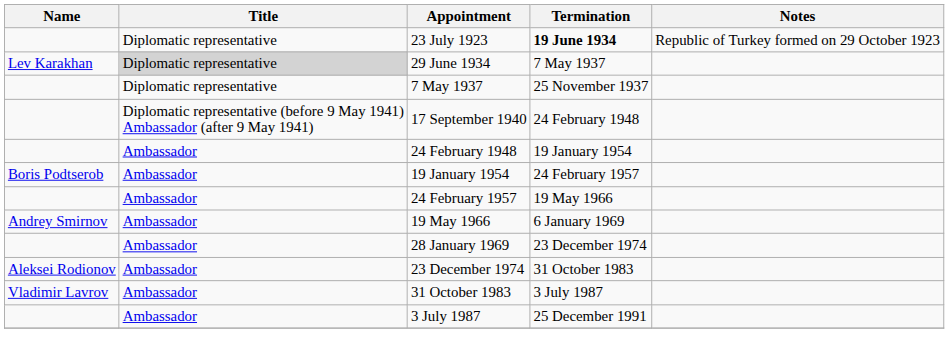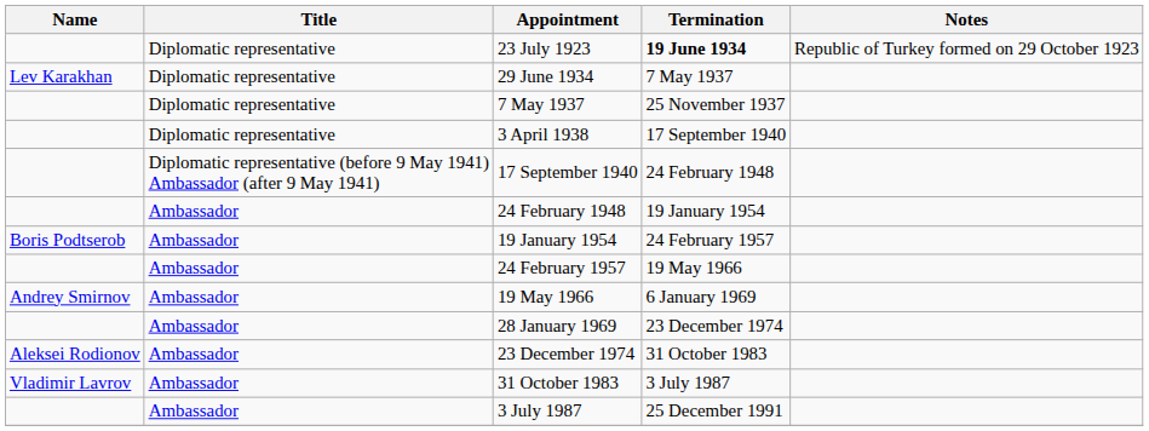29 June 1934 | Title: lightgrey background -> no background
+ row: Diplomatic representative | 3 April 1938 | 17 September 1940
